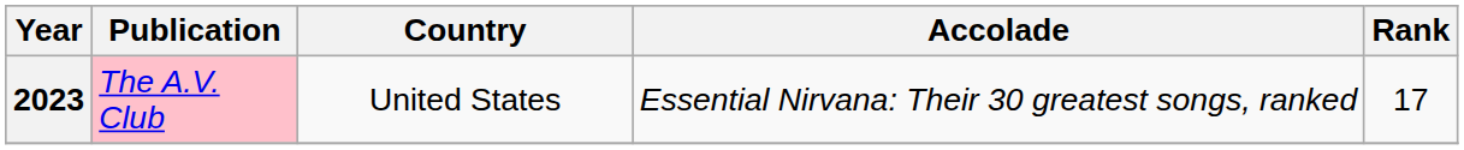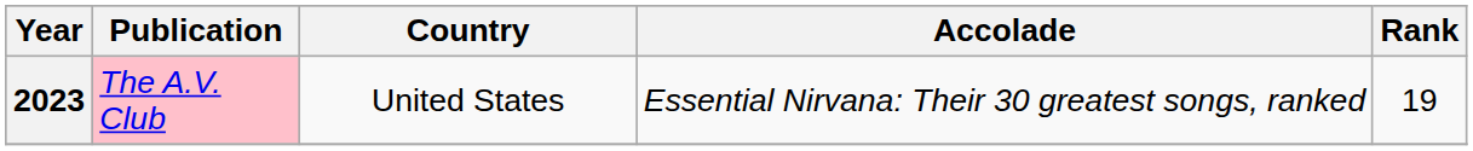2023 | Rank: 17 -> 19
